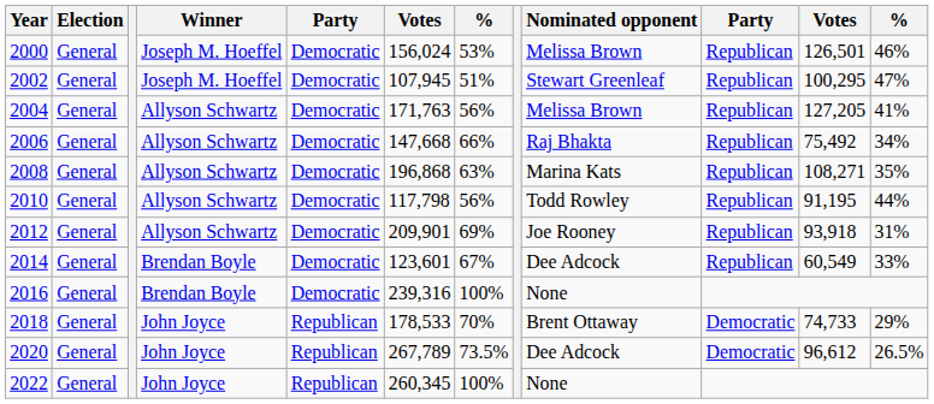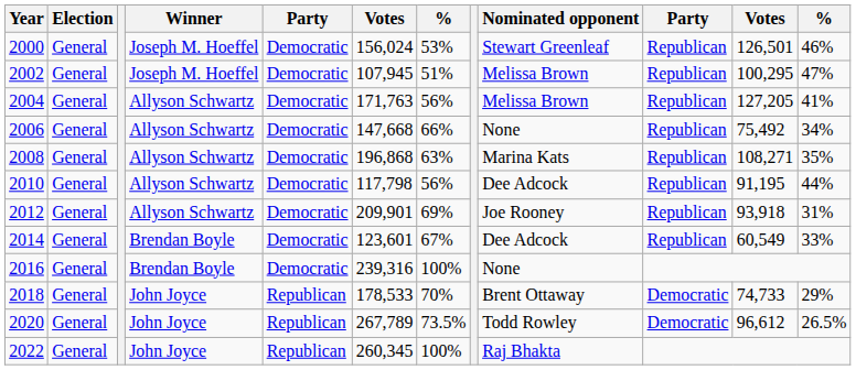2000 | Nominated opponent: Melissa Brown -> Stewart Greenleaf
2002 | Nominated opponent: Stewart Greenleaf -> Melissa Brown
2006 | Nominated opponent: Raj Bhakta -> None
2010 | Nominated opponent: Todd Rowley -> Dee Adcock
2020 | Nominated opponent: Dee Adcock -> Todd Rowley
2022 | Nominated opponent: None -> Raj Bhakta
